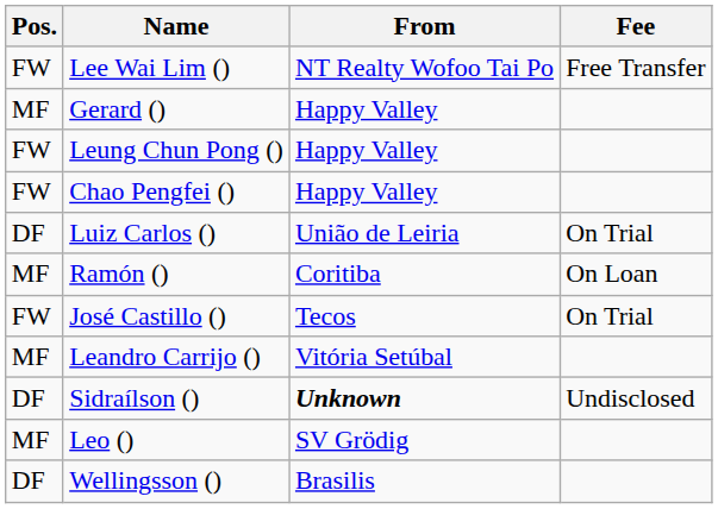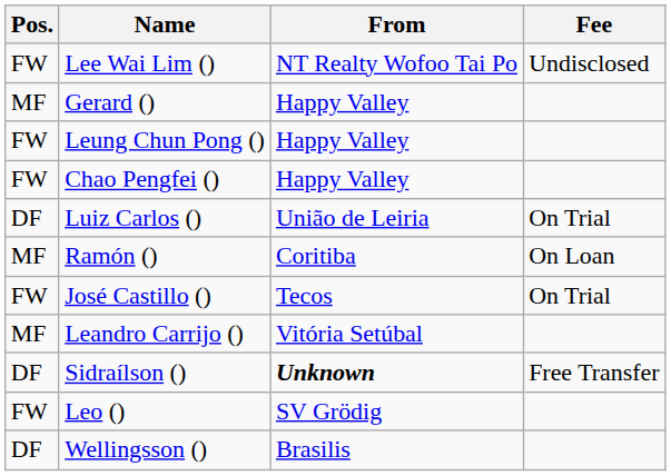Lee Wai Lim () | Fee: Free Transfer -> Undisclosed
Sidraílson () | Fee: Undisclosed -> Free Transfer
Leo () | Pos.: MF -> FW
